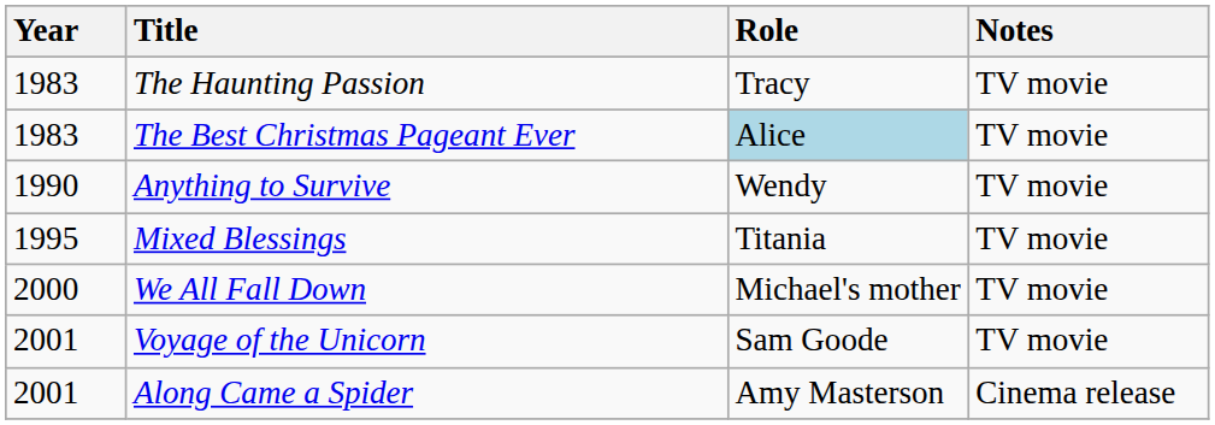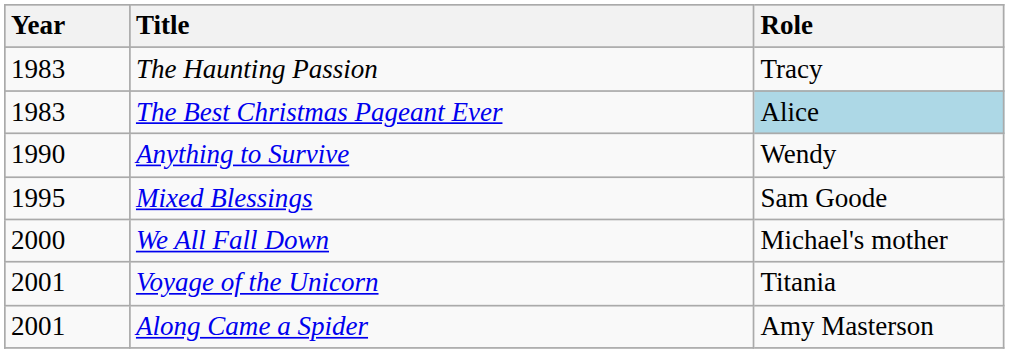- column: Notes | TV movie | TV movie | TV movie | TV movie | TV movie | TV movie | Cinema release
Mixed Blessings | Role: Titania -> Sam Goode
Voyage of the Unicorn | Role: Sam Goode -> Titania
